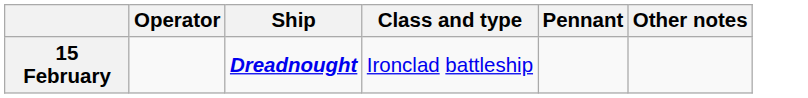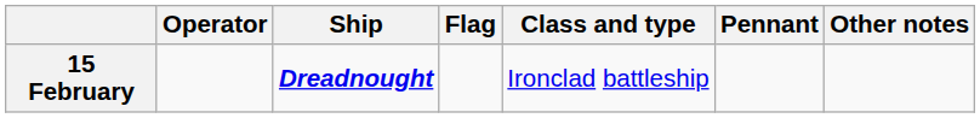+ column: Flag
